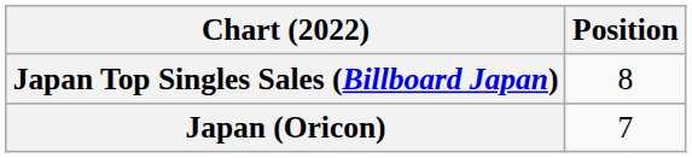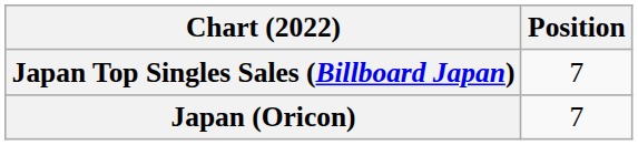Japan Top Singles Sales (Billboard Japan) | Position: 8 -> 7
